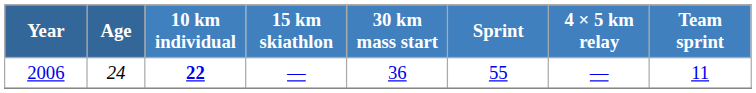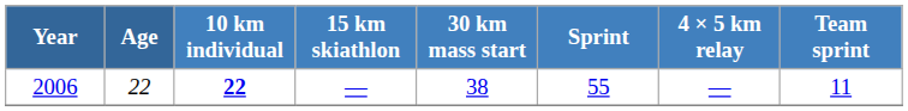2006 | Age: 24 -> 22
2006 | 30 km mass start: 36 -> 38
